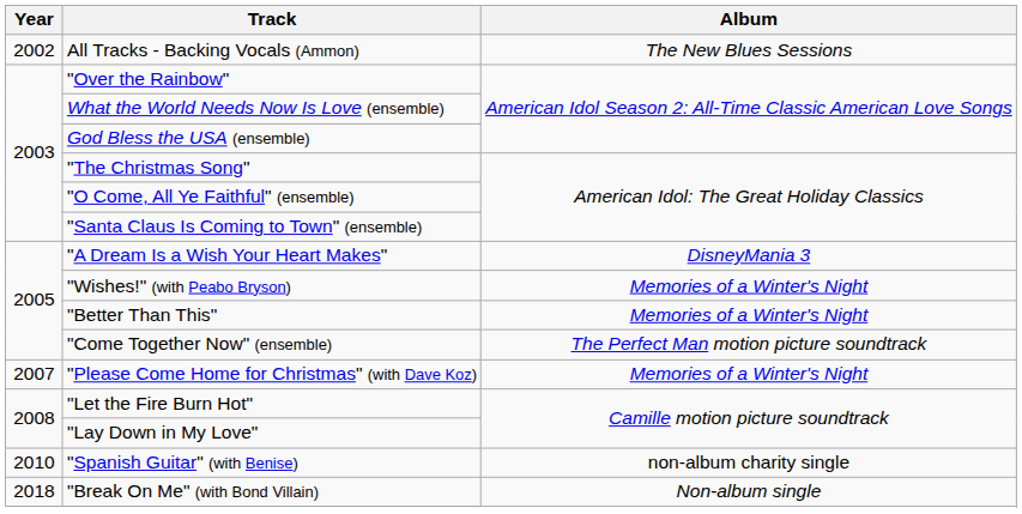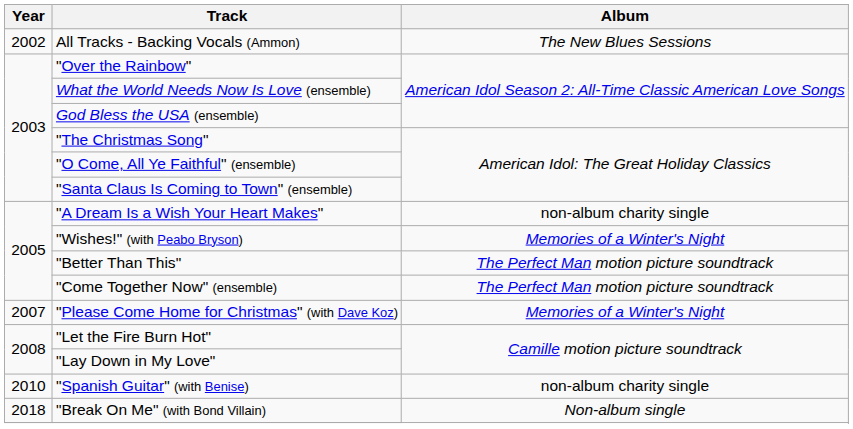"A Dream Is a Wish Your Heart Makes" | Album: DisneyMania 3 -> non-album charity single
"Better Than This" | Album: Memories of a Winter's Night -> The Perfect Man motion picture soundtrack
